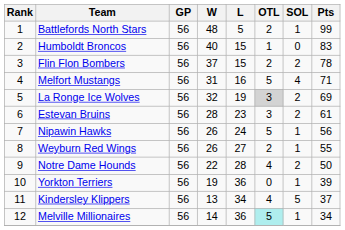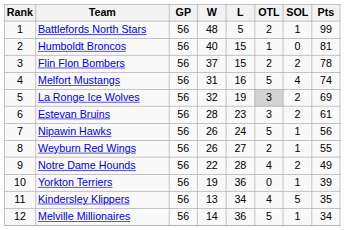Humboldt Broncos | Pts: 83 -> 81
Melfort Mustangs | Pts: 71 -> 74
Notre Dame Hounds | Pts: 50 -> 49
Kindersley Klippers | Pts: 37 -> 35
Melville Millionaires | OTL: paleturquoise background -> no background
